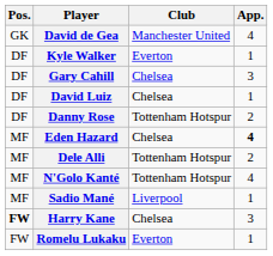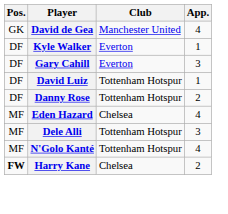Gary Cahill | Club: Chelsea -> Everton
David Luiz | Club: Chelsea -> Tottenham Hotspur
Eden Hazard | App.: bold -> normal
Dele Alli | App.: 2 -> 3
- row: MF | Sadio Mané | Liverpool | 1
Harry Kane | App.: 3 -> 2
- row: FW | Romelu Lukaku | Everton | 1
